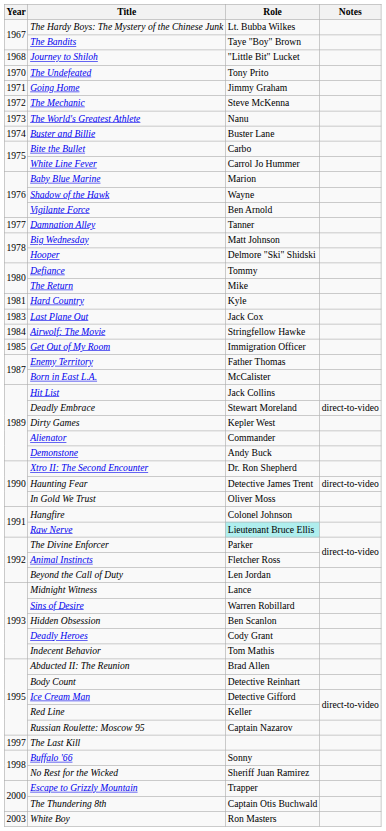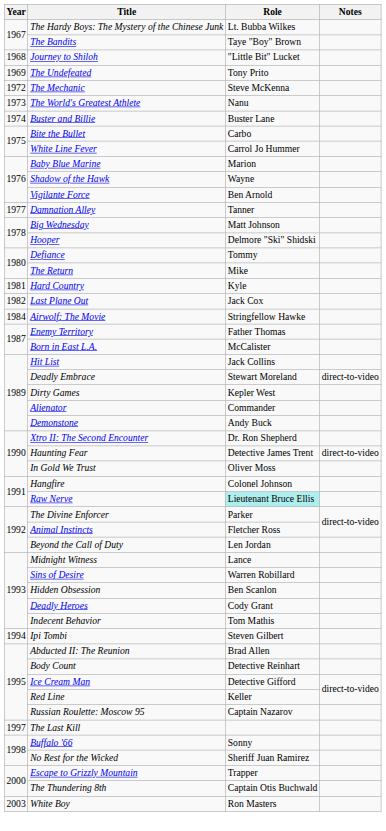The Undefeated | Year: 1970 -> 1969
- row: 1971 | Going Home | Jimmy Graham
Last Plane Out | Year: 1983 -> 1982
- row: 1985 | Get Out of My Room | Immigration Officer
+ row: 1994 | Ipi Tombi | Steven Gilbert
